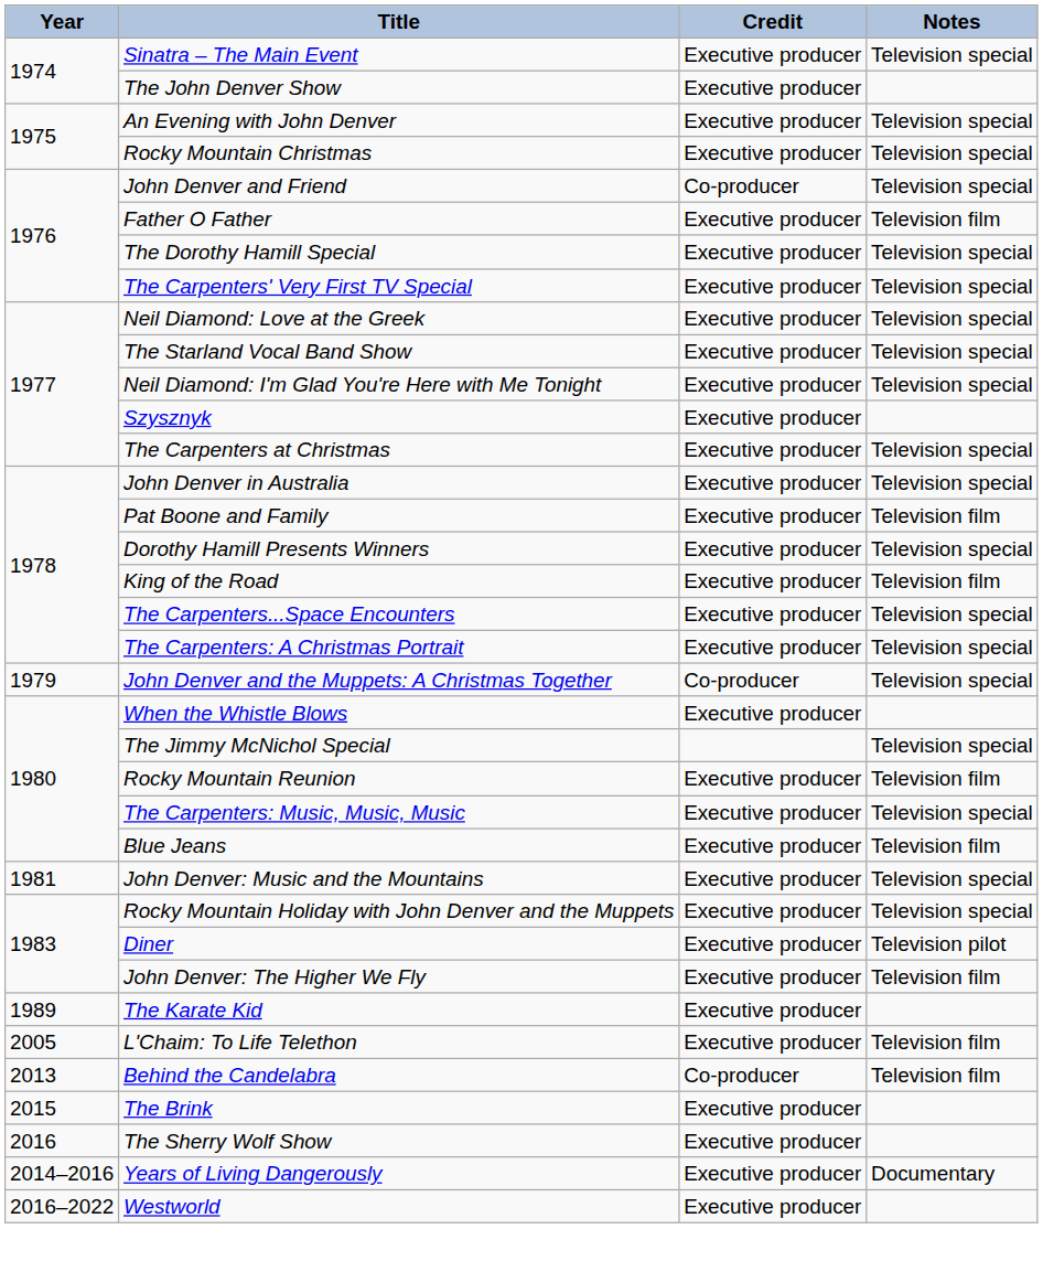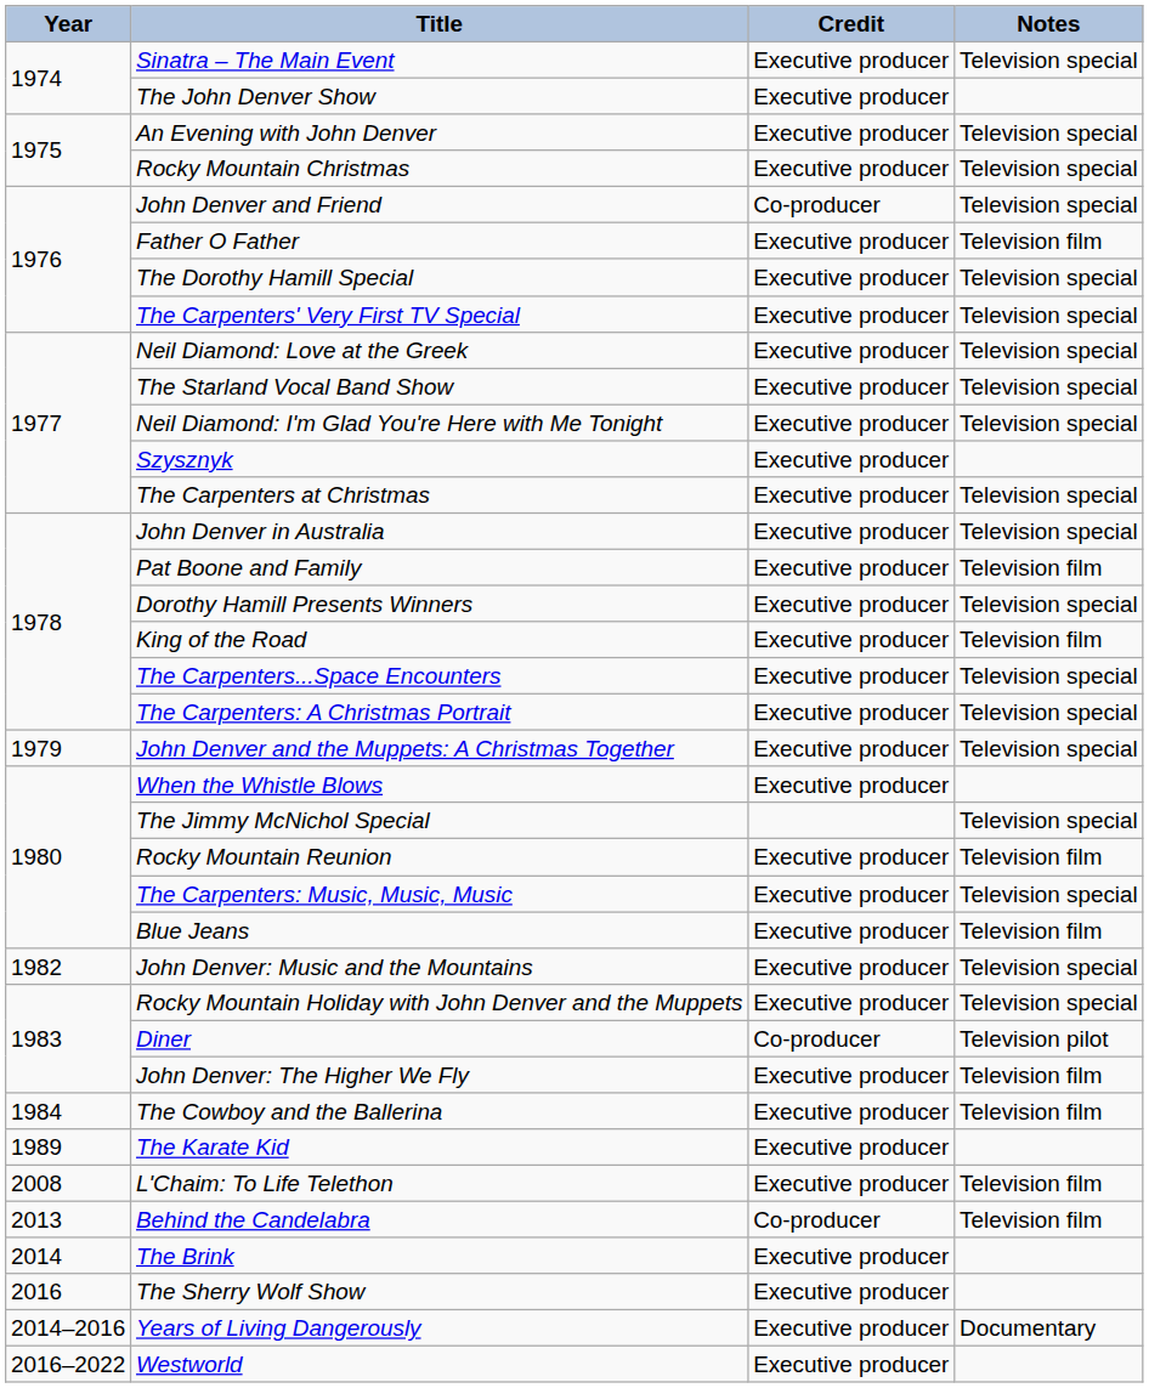John Denver and the Muppets: A Christmas Together | Credit: Co-producer -> Executive producer
John Denver: Music and the Mountains | Year: 1981 -> 1982
Diner | Credit: Executive producer -> Co-producer
+ row: 1984 | The Cowboy and the Ballerina | Executive producer | Television film
L'Chaim: To Life Telethon | Year: 2005 -> 2008
The Brink | Year: 2015 -> 2014
